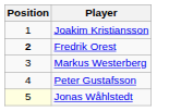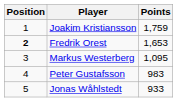+ column: Points | 1,759 | 1,653 | 1,095 | 983 | 933
Jonas Wåhlstedt | Position: lightyellow background -> no background
